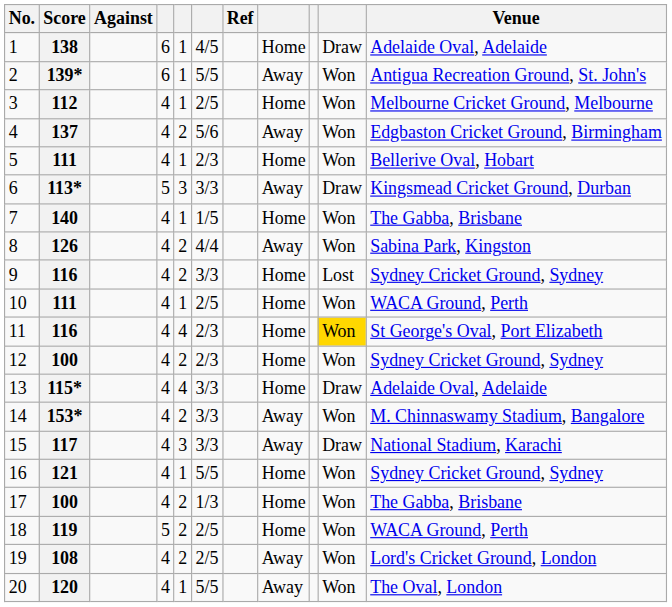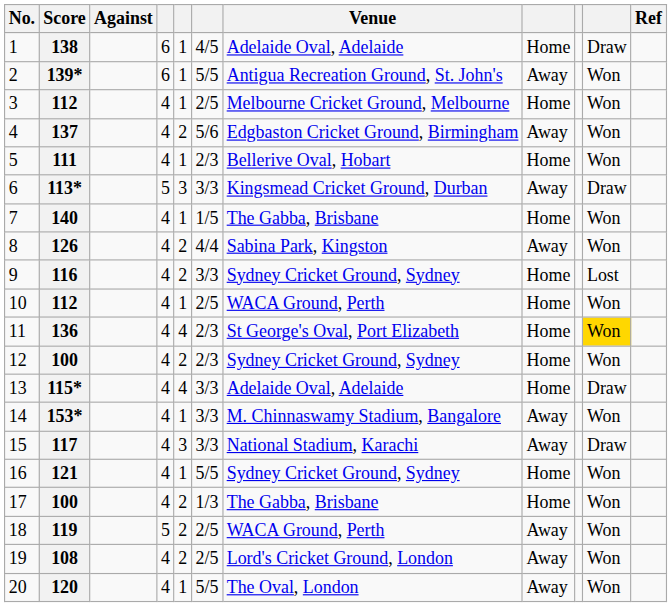columns swapped: Venue <-> Ref
10 | Score: 111 -> 112
11 | Score: 116 -> 136
14 | column 5: 2 -> 1
18 | column 8: Home -> Away
